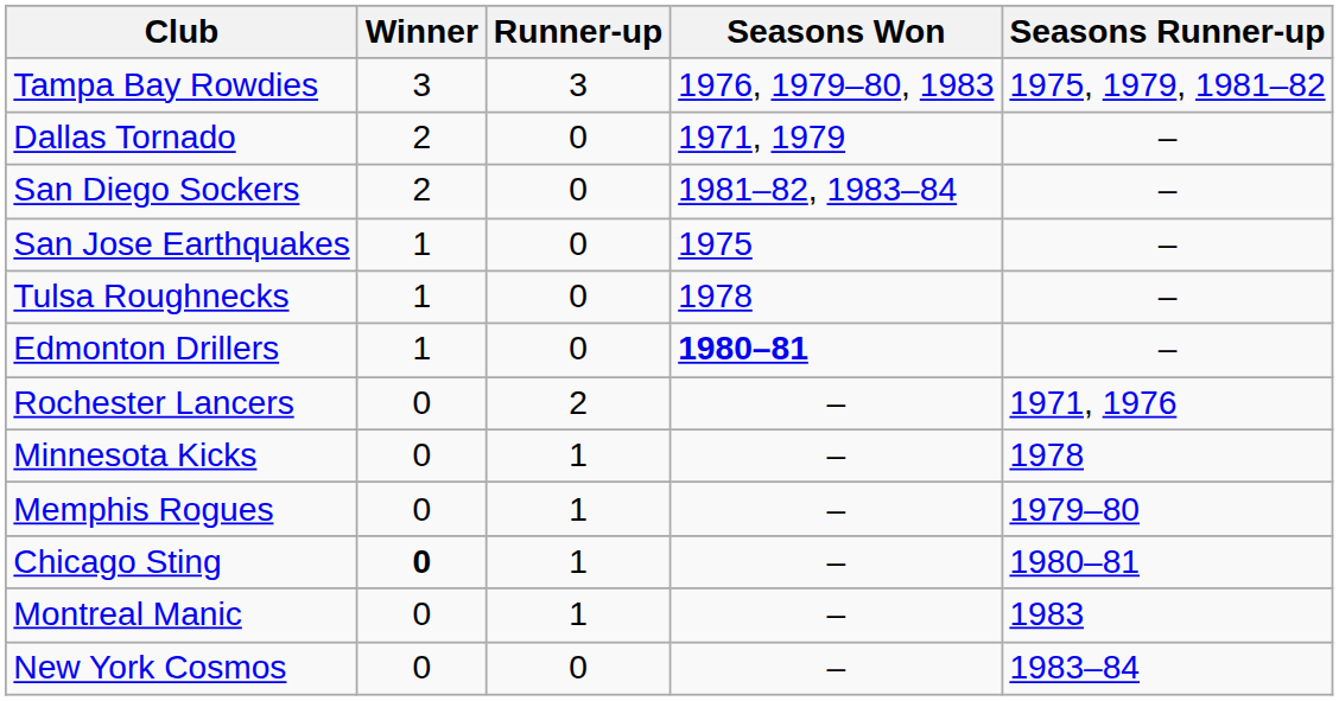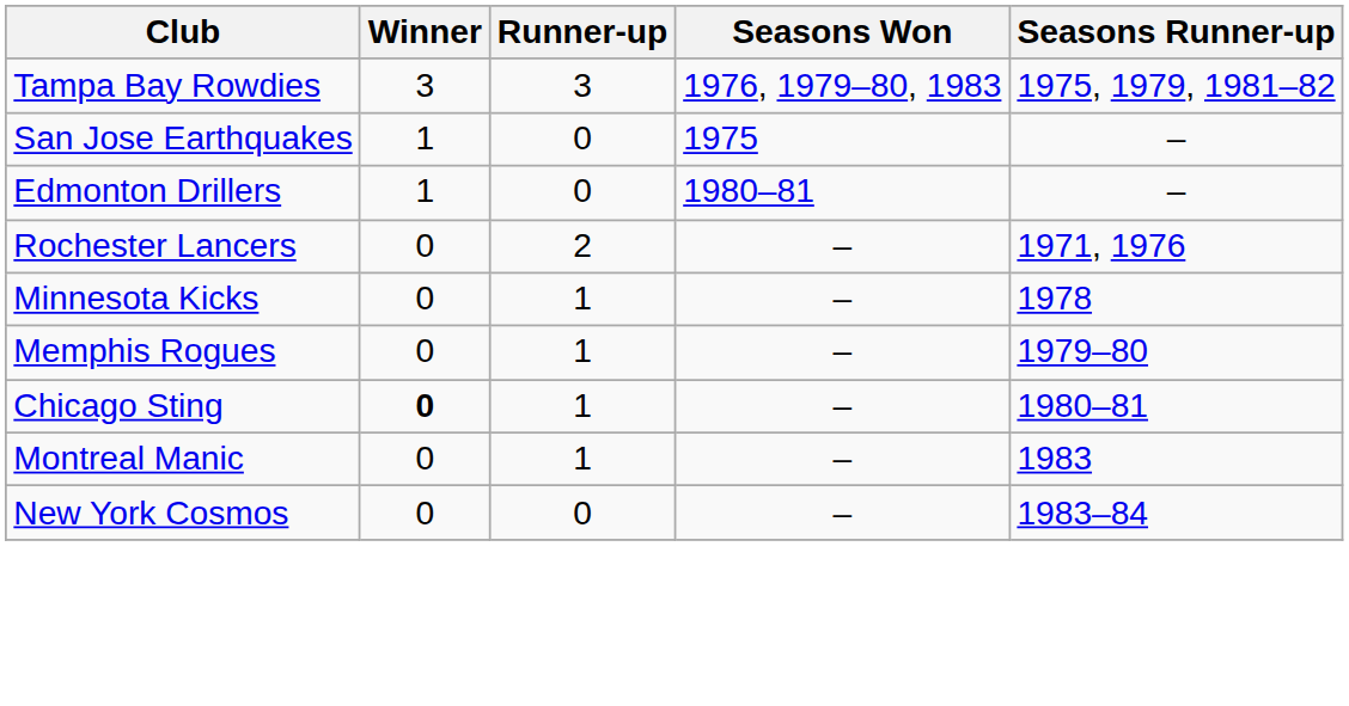- row: Dallas Tornado | 2 | 0 | 1971, 1979 | –
- row: San Diego Sockers | 2 | 0 | 1981–82, 1983–84 | –
- row: Tulsa Roughnecks | 1 | 0 | 1978 | –
Edmonton Drillers | Seasons Won: bold -> normal
